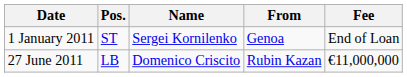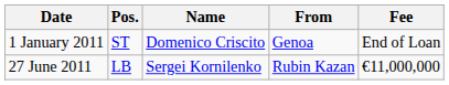1 January 2011 | Name: Sergei Kornilenko -> Domenico Criscito
27 June 2011 | Name: Domenico Criscito -> Sergei Kornilenko
